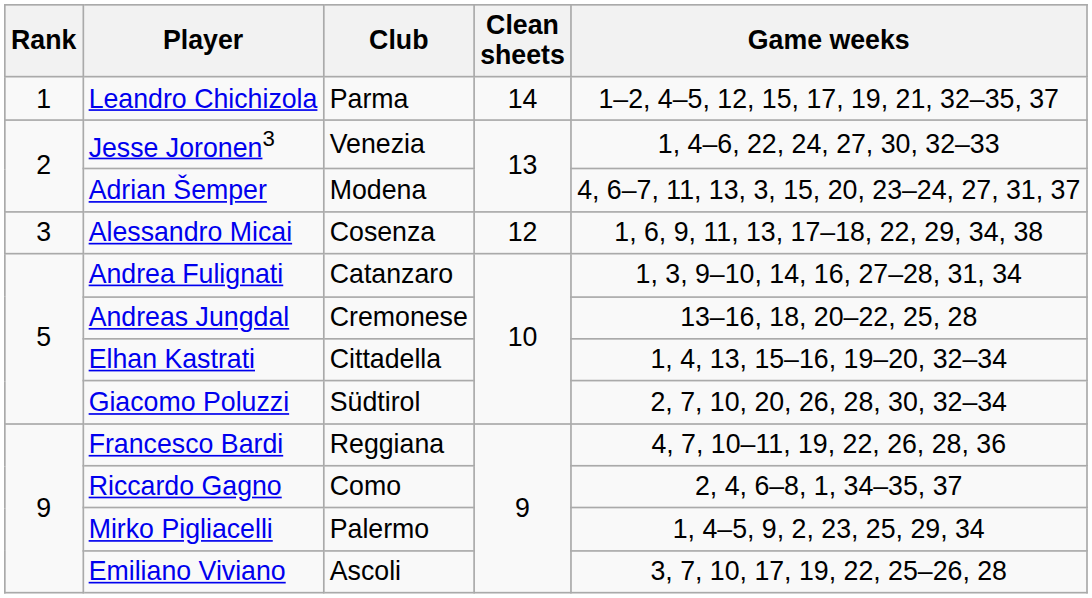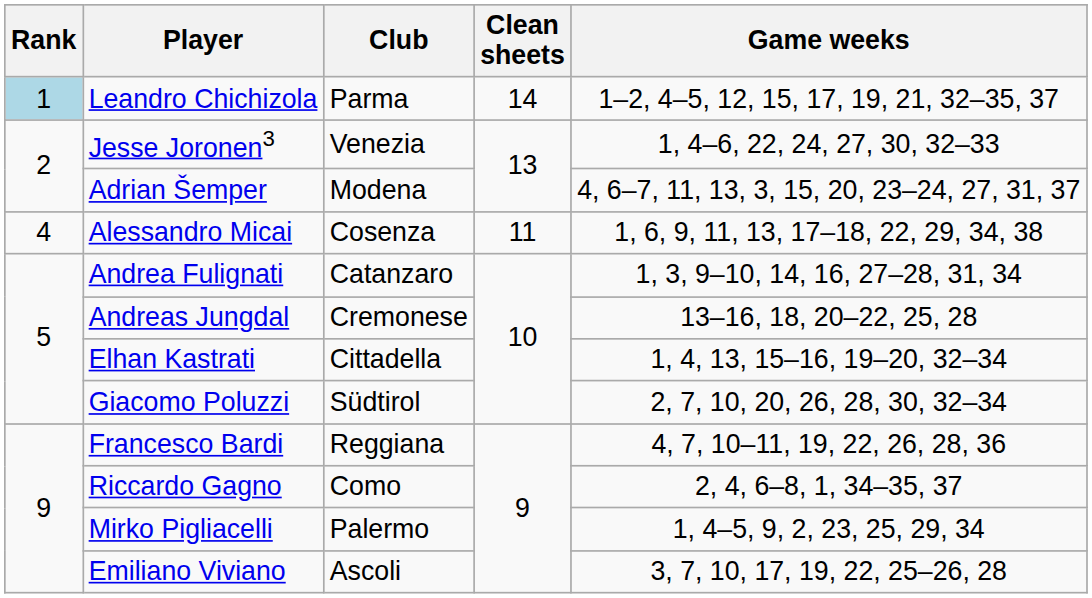Leandro Chichizola | Rank: no background -> lightblue background
Alessandro Micai | Rank: 3 -> 4
Alessandro Micai | Clean sheets: 12 -> 11
